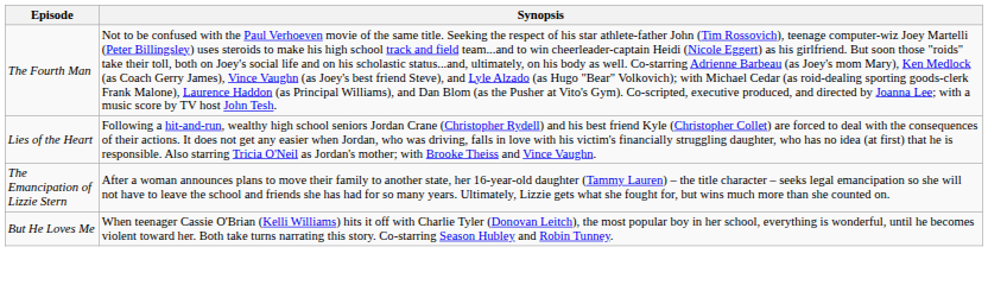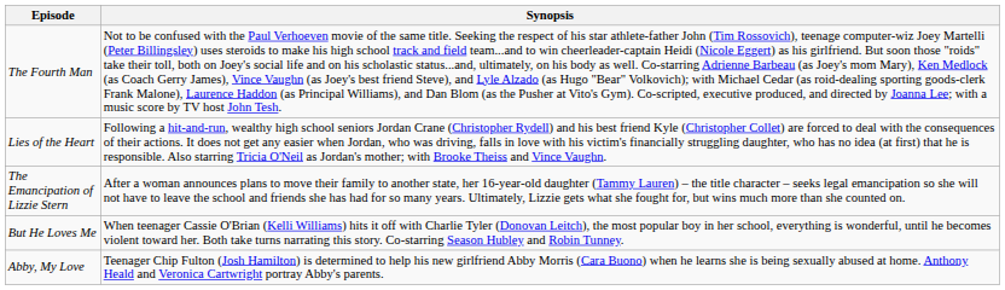+ row: Abby, My Love | Teenager Chip Fulton (Josh Hamilton) is determined to help his new girlfriend Abby Morris (Cara Buono) when he learns she is being sexually abused at home. Anthony Heald and Veronica Cartwright portray Abby's parents.
